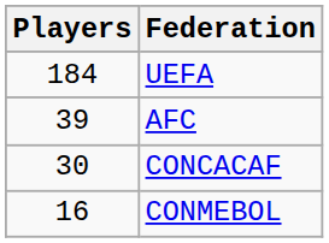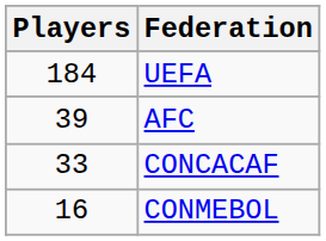CONCACAF | Players: 30 -> 33
